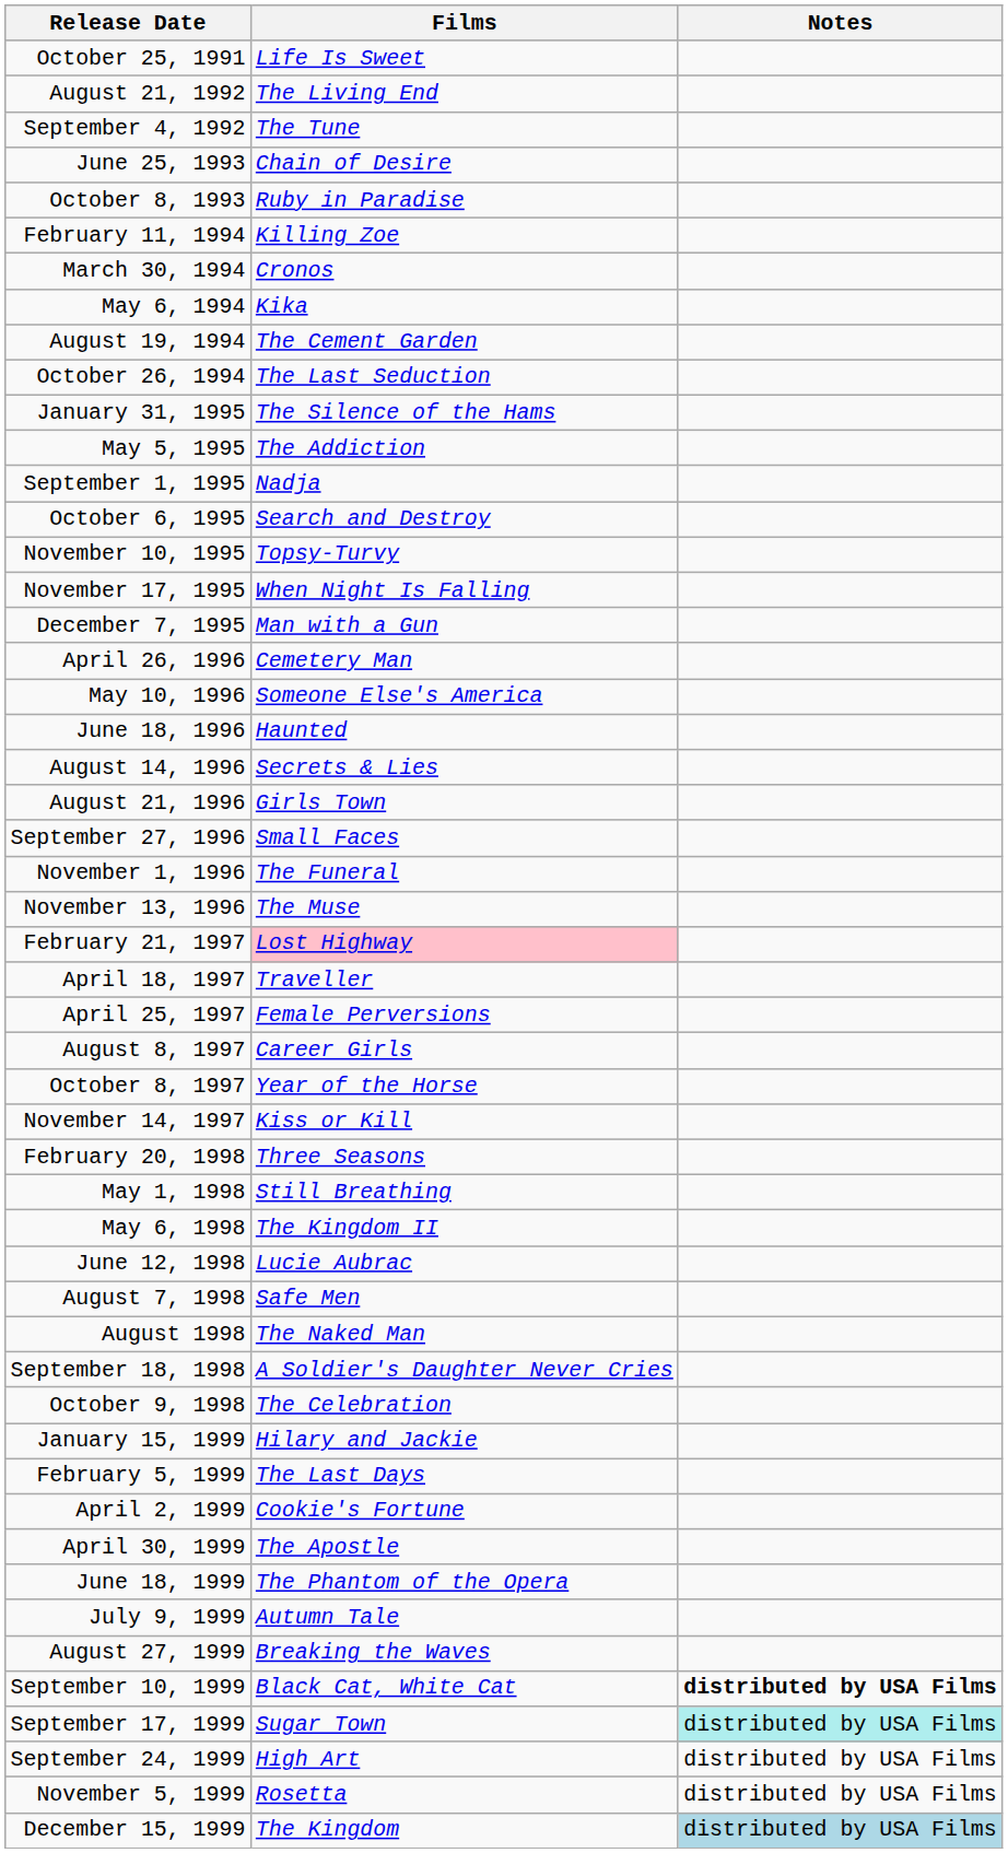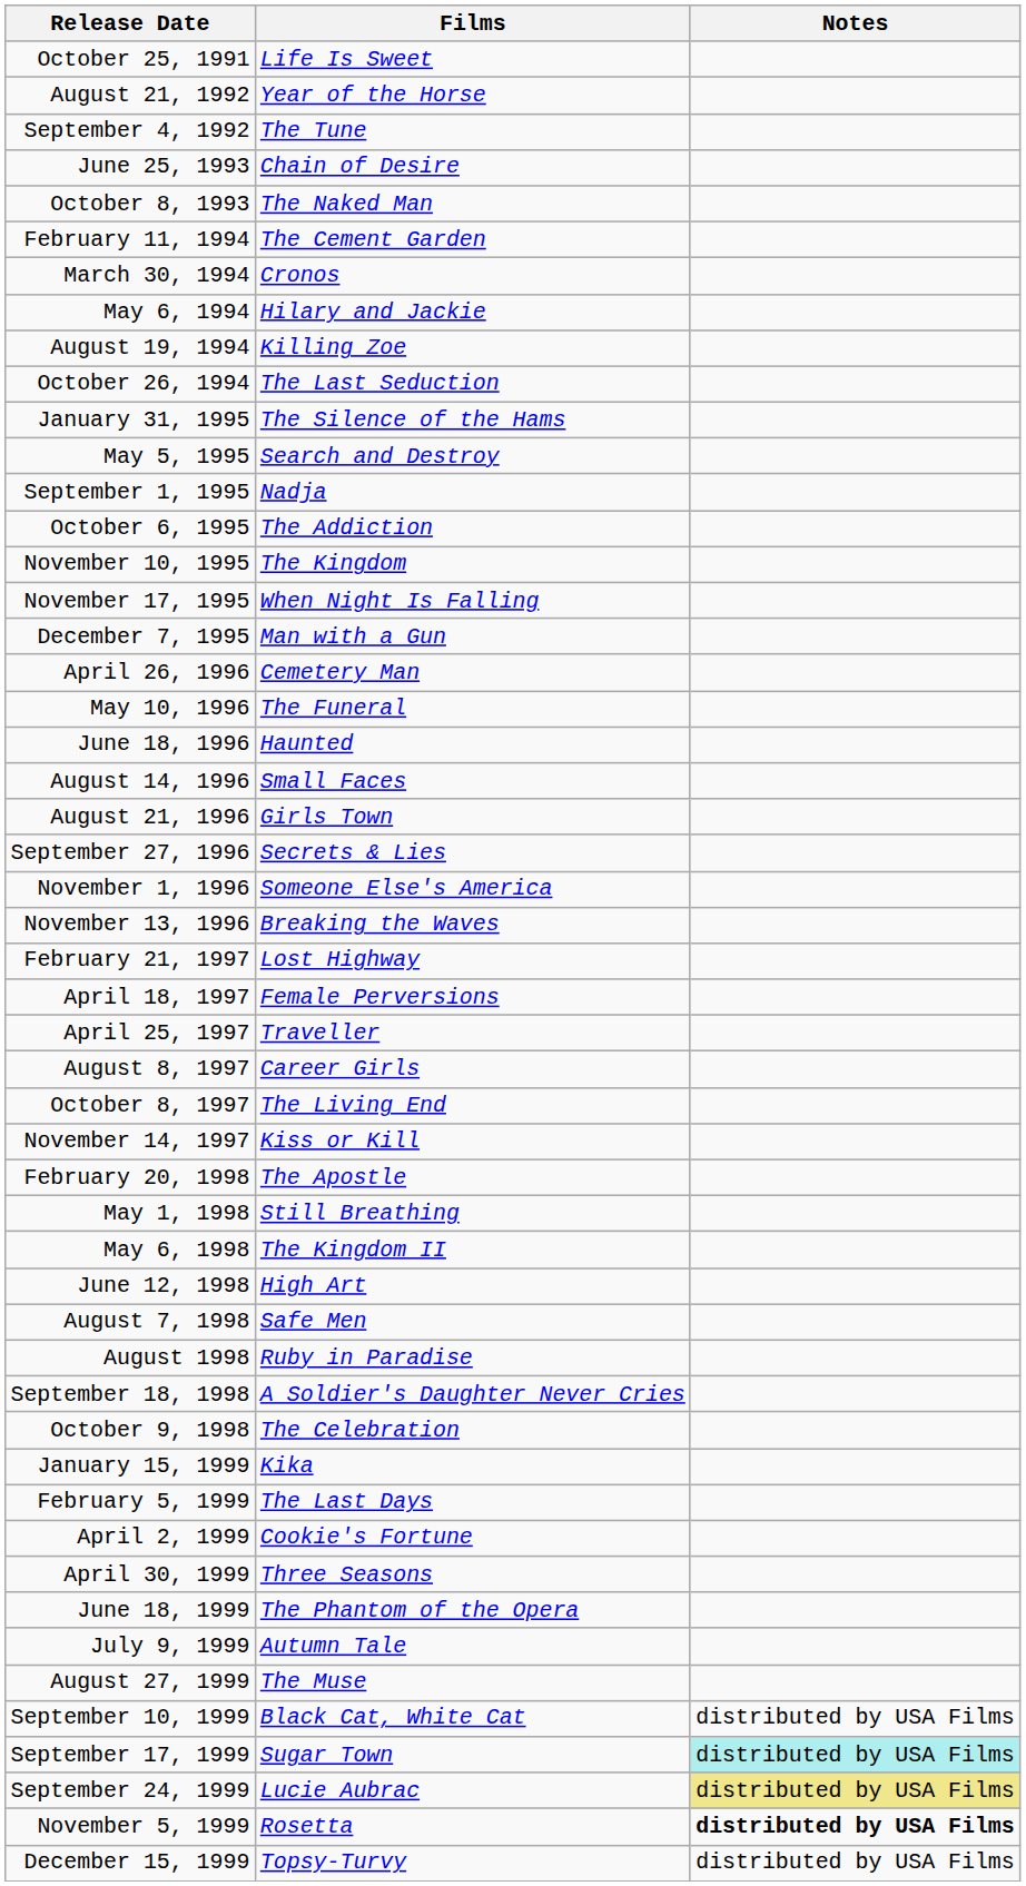August 21, 1992 | Films: The Living End -> Year of the Horse
October 8, 1993 | Films: Ruby in Paradise -> The Naked Man
February 11, 1994 | Films: Killing Zoe -> The Cement Garden
May 6, 1994 | Films: Kika -> Hilary and Jackie
August 19, 1994 | Films: The Cement Garden -> Killing Zoe
May 5, 1995 | Films: The Addiction -> Search and Destroy
October 6, 1995 | Films: Search and Destroy -> The Addiction
November 10, 1995 | Films: Topsy-Turvy -> The Kingdom
May 10, 1996 | Films: Someone Else's America -> The Funeral
August 14, 1996 | Films: Secrets & Lies -> Small Faces
September 27, 1996 | Films: Small Faces -> Secrets & Lies
November 1, 1996 | Films: The Funeral -> Someone Else's America
November 13, 1996 | Films: The Muse -> Breaking the Waves
February 21, 1997 | Films: pink background -> no background
April 18, 1997 | Films: Traveller -> Female Perversions
April 25, 1997 | Films: Female Perversions -> Traveller
October 8, 1997 | Films: Year of the Horse -> The Living End
February 20, 1998 | Films: Three Seasons -> The Apostle
June 12, 1998 | Films: Lucie Aubrac -> High Art
August 1998 | Films: The Naked Man -> Ruby in Paradise
January 15, 1999 | Films: Hilary and Jackie -> Kika
April 30, 1999 | Films: The Apostle -> Three Seasons
August 27, 1999 | Films: Breaking the Waves -> The Muse
September 10, 1999 | Notes: bold -> normal
September 24, 1999 | Films: High Art -> Lucie Aubrac
September 24, 1999 | Notes: no background -> khaki background
November 5, 1999 | Notes: normal -> bold
December 15, 1999 | Films: The Kingdom -> Topsy-Turvy
December 15, 1999 | Notes: lightblue background -> no background
